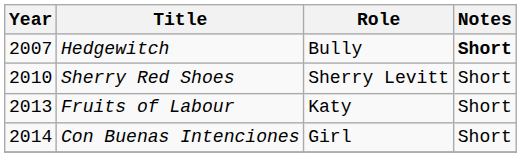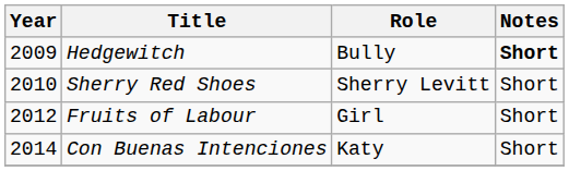Hedgewitch | Year: 2007 -> 2009
Fruits of Labour | Year: 2013 -> 2012
Fruits of Labour | Role: Katy -> Girl
Con Buenas Intenciones | Role: Girl -> Katy
